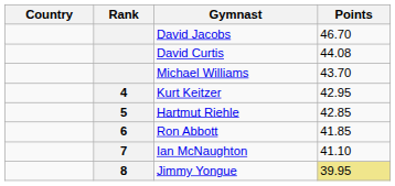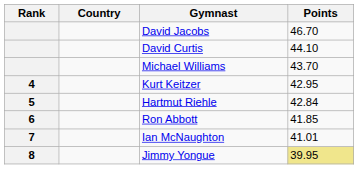columns swapped: Rank <-> Country
David Curtis | Points: 44.08 -> 44.10
Hartmut Riehle | Points: 42.85 -> 42.84
Ian McNaughton | Points: 41.10 -> 41.01
